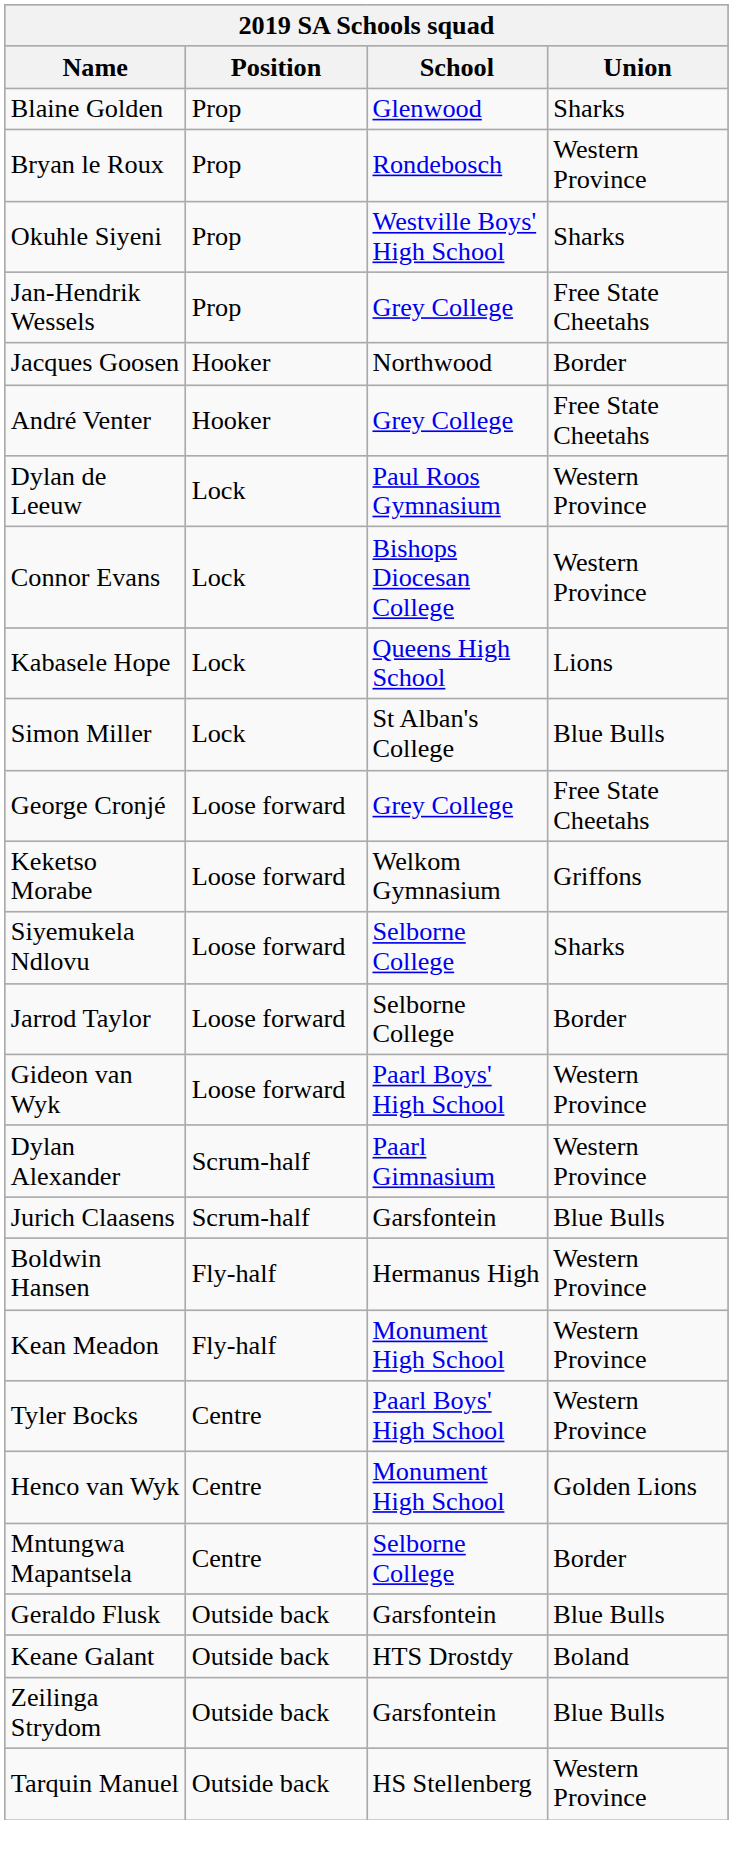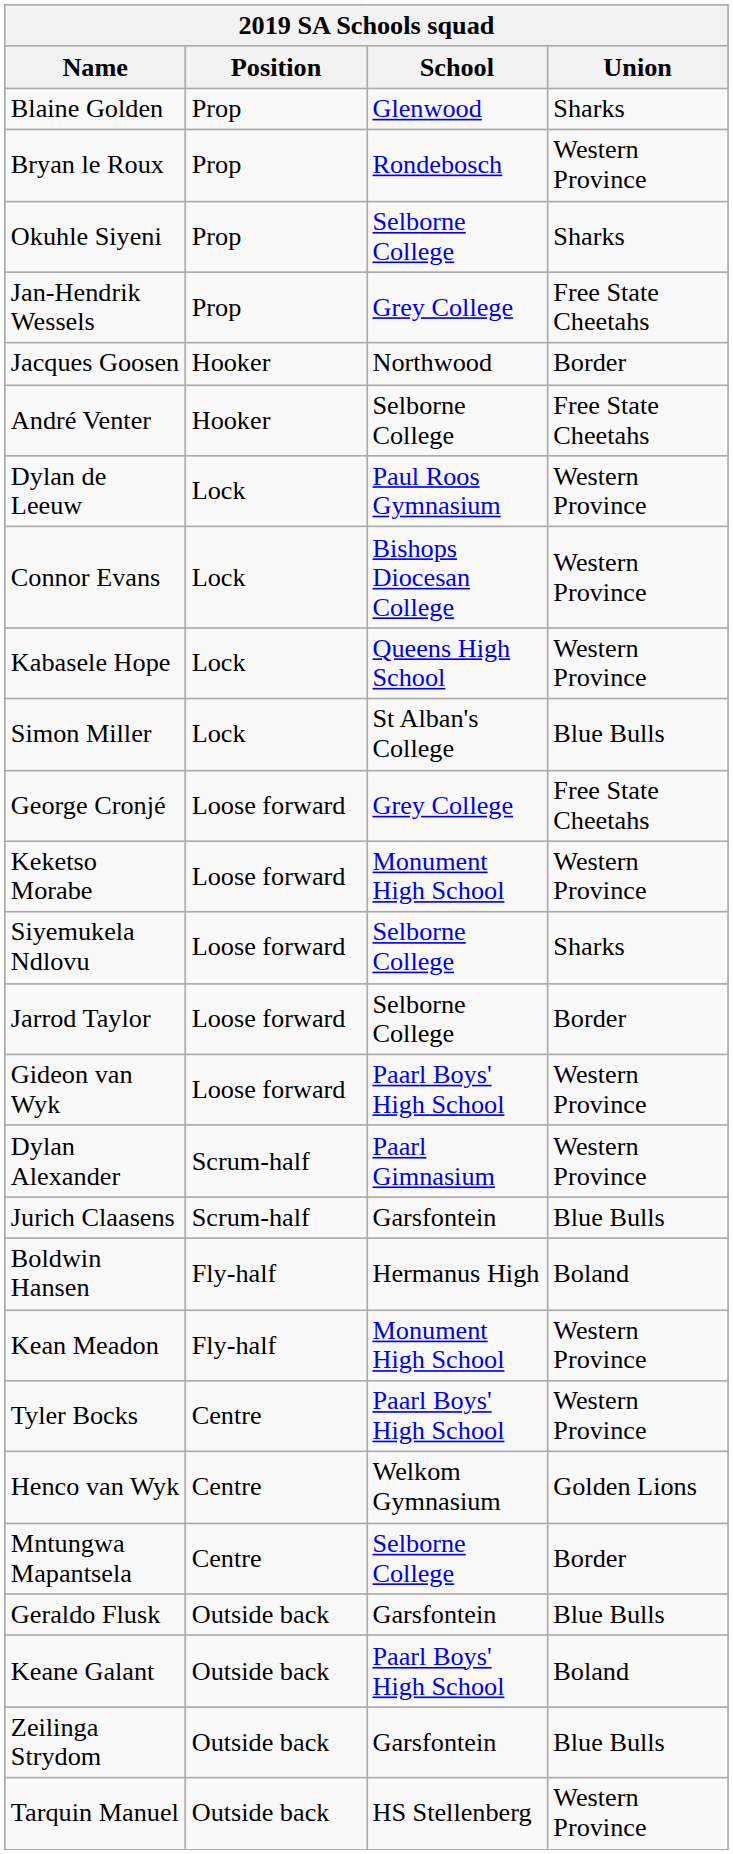Okuhle Siyeni | School: Westville Boys' High School -> Selborne College
André Venter | School: Grey College -> Selborne College
Kabasele Hope | Union: Lions -> Western Province
Keketso Morabe | School: Welkom Gymnasium -> Monument High School
Keketso Morabe | Union: Griffons -> Western Province
Boldwin Hansen | Union: Western Province -> Boland
Henco van Wyk | School: Monument High School -> Welkom Gymnasium
Keane Galant | School: HTS Drostdy -> Paarl Boys' High School
